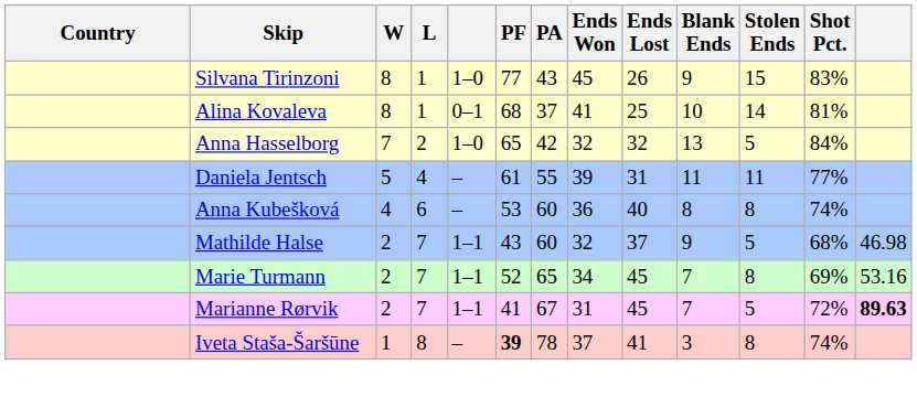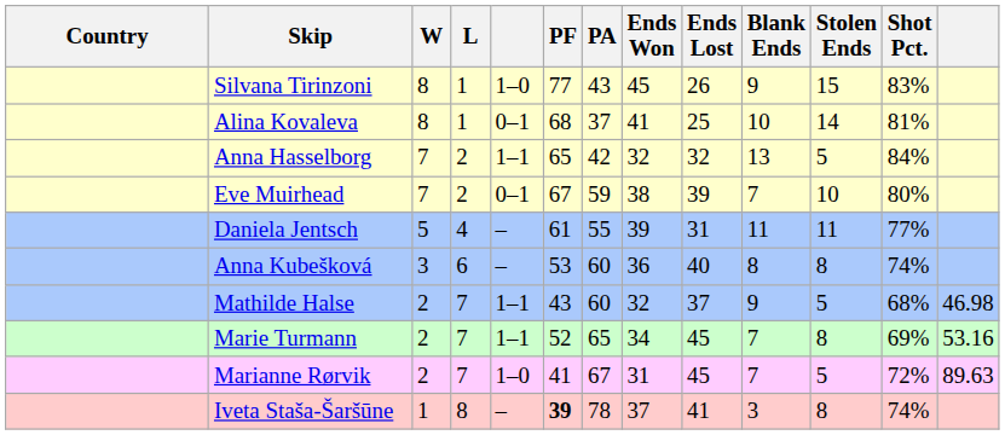Anna Hasselborg | column 5: 1–0 -> 1–1
+ row: Eve Muirhead | 7 | 2 | 0–1 | 67 | 59 | 38 | 39 | 7 | 10 | 80%
Anna Kubešková | W: 4 -> 3
Marianne Rørvik | column 5: 1–1 -> 1–0
Marianne Rørvik | column 13: bold -> normal
